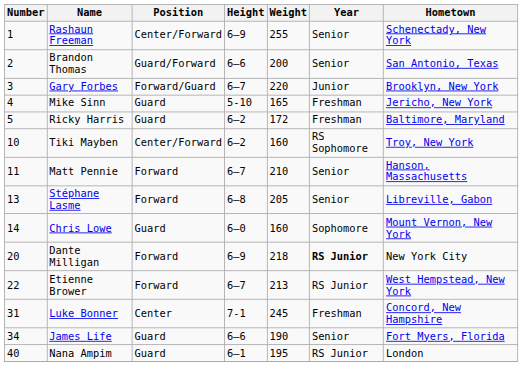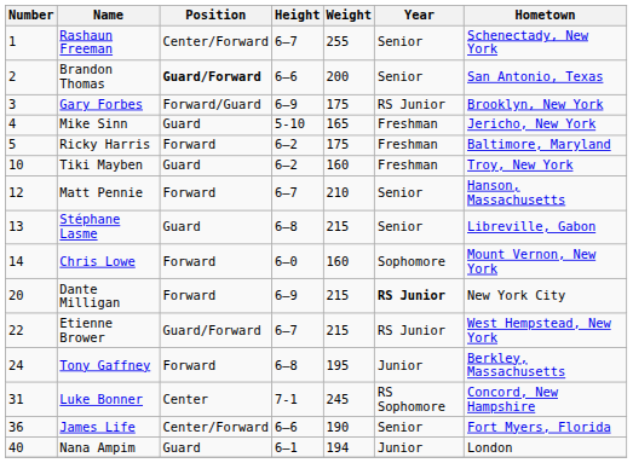Rashaun Freeman | Height: 6–9 -> 6–7
Brandon Thomas | Position: normal -> bold
Gary Forbes | Height: 6–7 -> 6–9
Gary Forbes | Weight: 220 -> 175
Gary Forbes | Year: Junior -> RS Junior
Ricky Harris | Position: Guard -> Forward
Ricky Harris | Weight: 172 -> 175
Tiki Mayben | Position: Center/Forward -> Guard
Tiki Mayben | Year: RS Sophomore -> Freshman
Matt Pennie | Number: 11 -> 12
Stéphane Lasme | Position: Forward -> Guard
Stéphane Lasme | Weight: 205 -> 215
Chris Lowe | Position: Guard -> Forward
Dante Milligan | Weight: 218 -> 215
Etienne Brower | Position: Forward -> Guard/Forward
Etienne Brower | Weight: 213 -> 215
+ row: 24 | Tony Gaffney | Forward | 6–8 | 195 | Junior | Berkley, Massachusetts
Luke Bonner | Year: Freshman -> RS Sophomore
James Life | Number: 34 -> 36
James Life | Position: Guard -> Center/Forward
Nana Ampim | Weight: 195 -> 194
Nana Ampim | Year: RS Junior -> Junior
